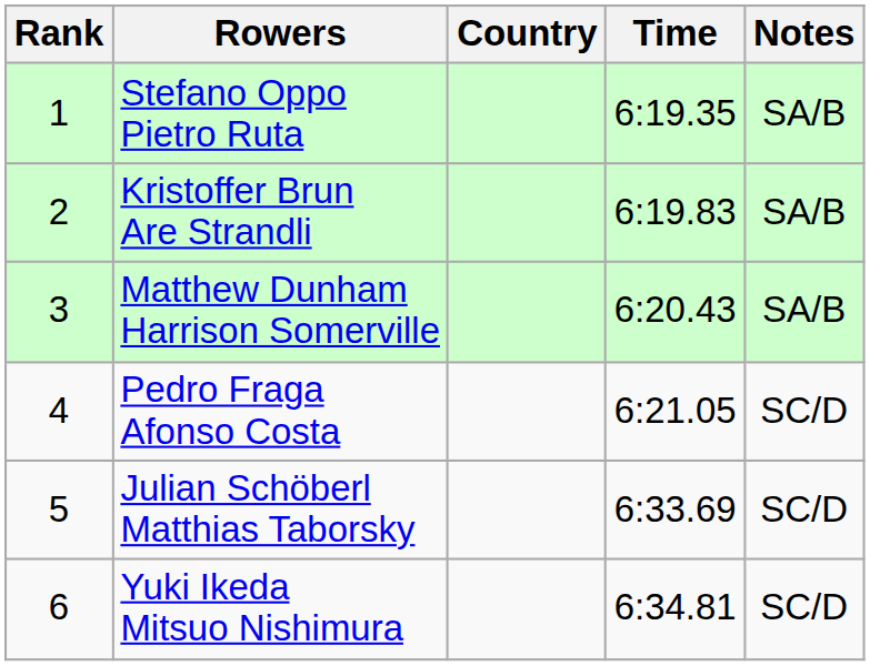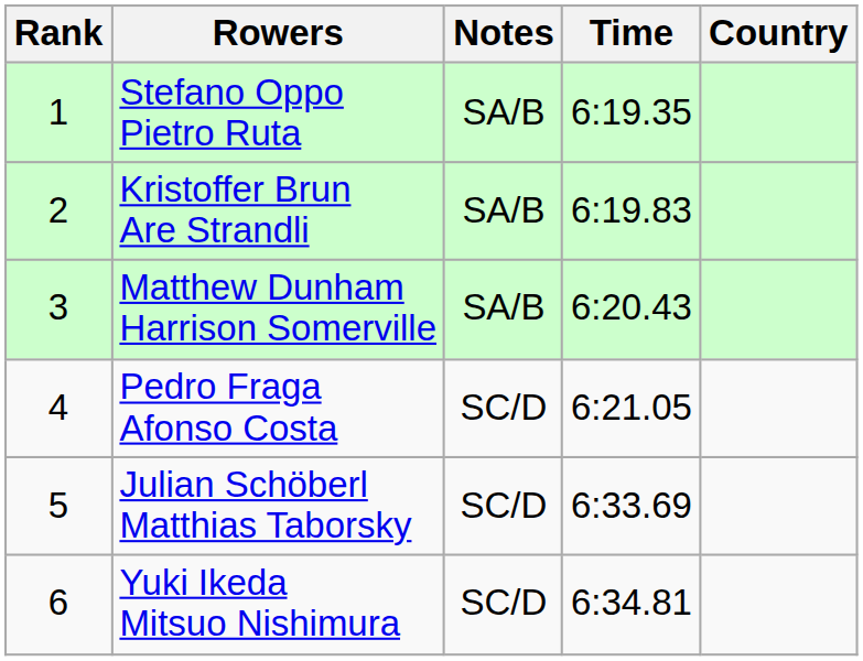columns swapped: Country <-> Notes
